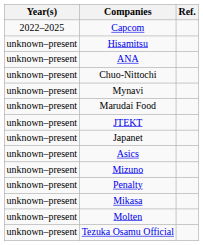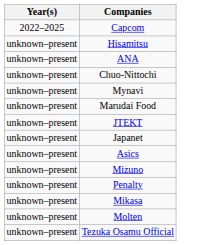- column: Ref.
